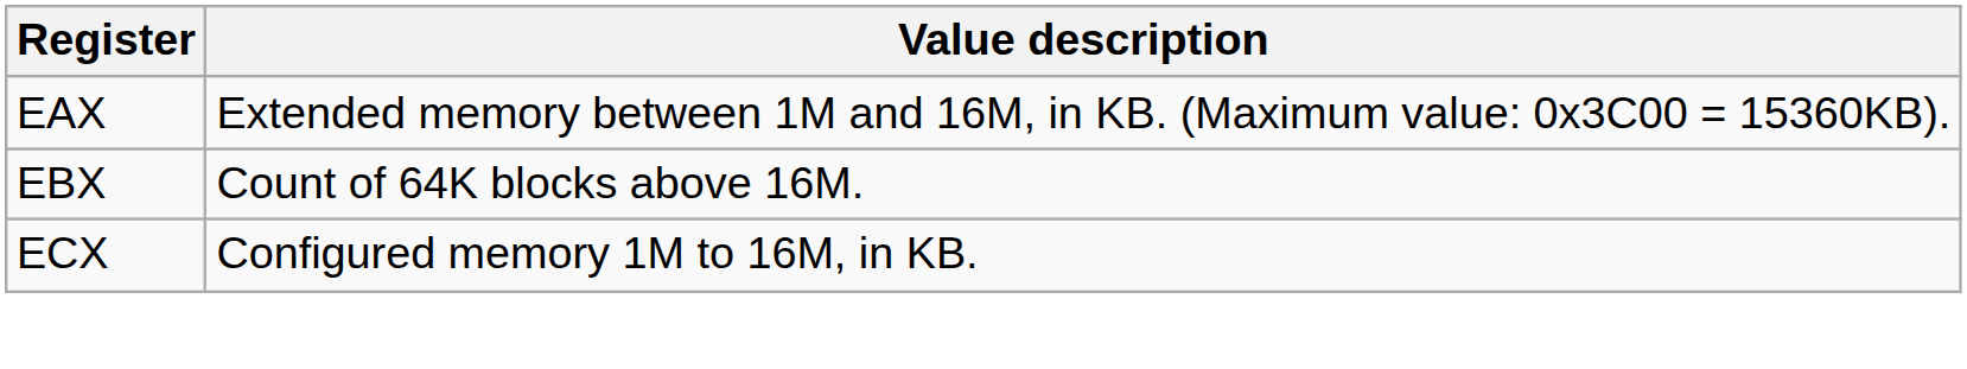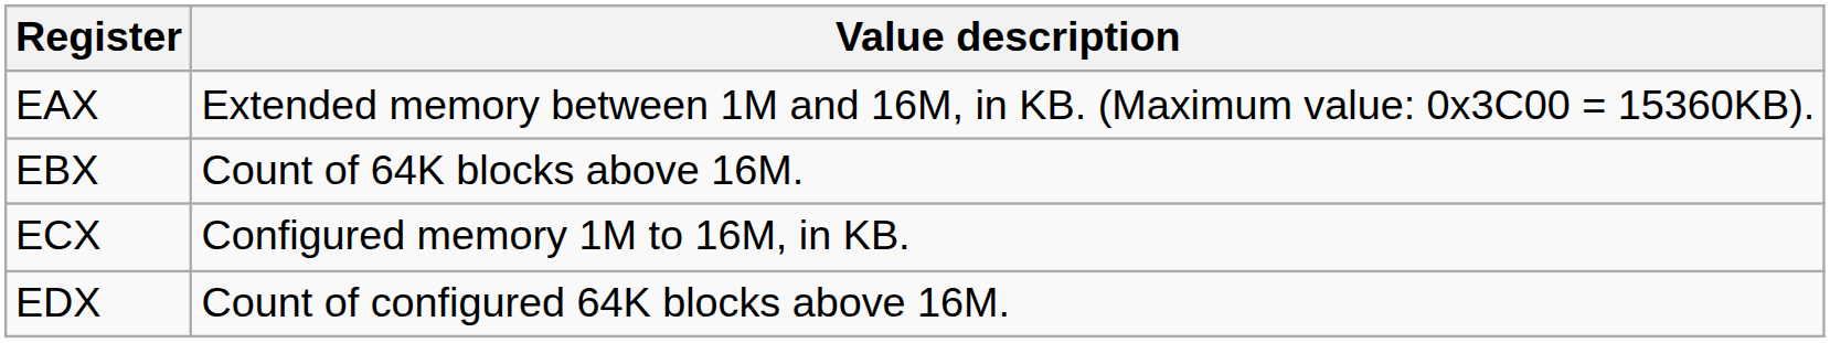+ row: EDX | Count of configured 64K blocks above 16M.
